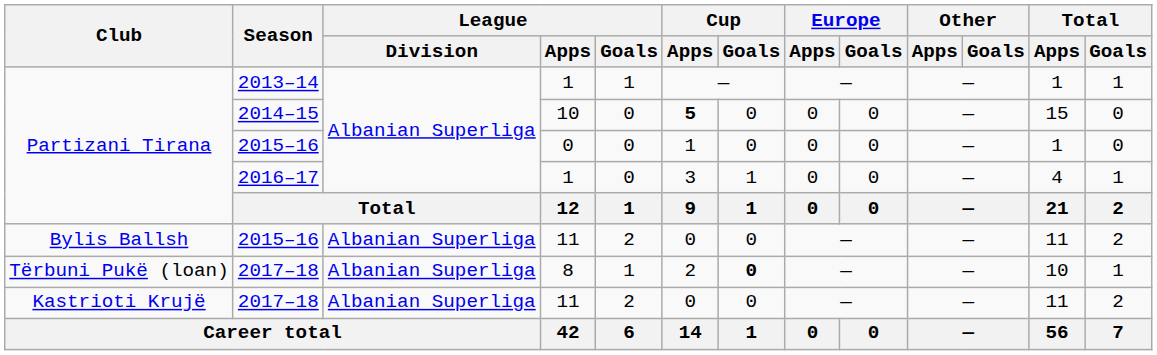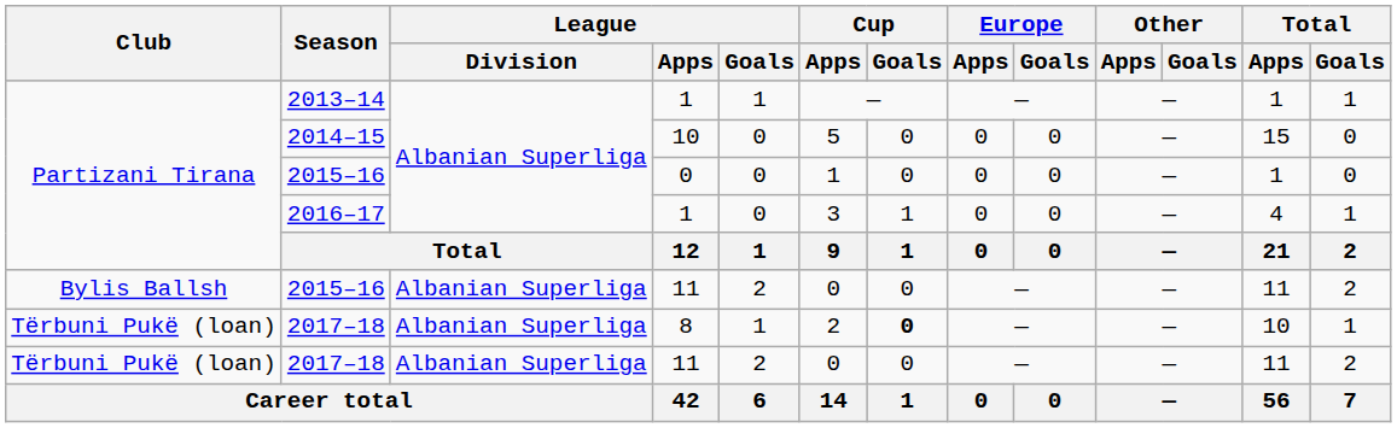2014–15 | Cup / Apps: bold -> normal
2017–18 / 11 | Club: Kastrioti Krujë -> Tërbuni Pukë (loan)
